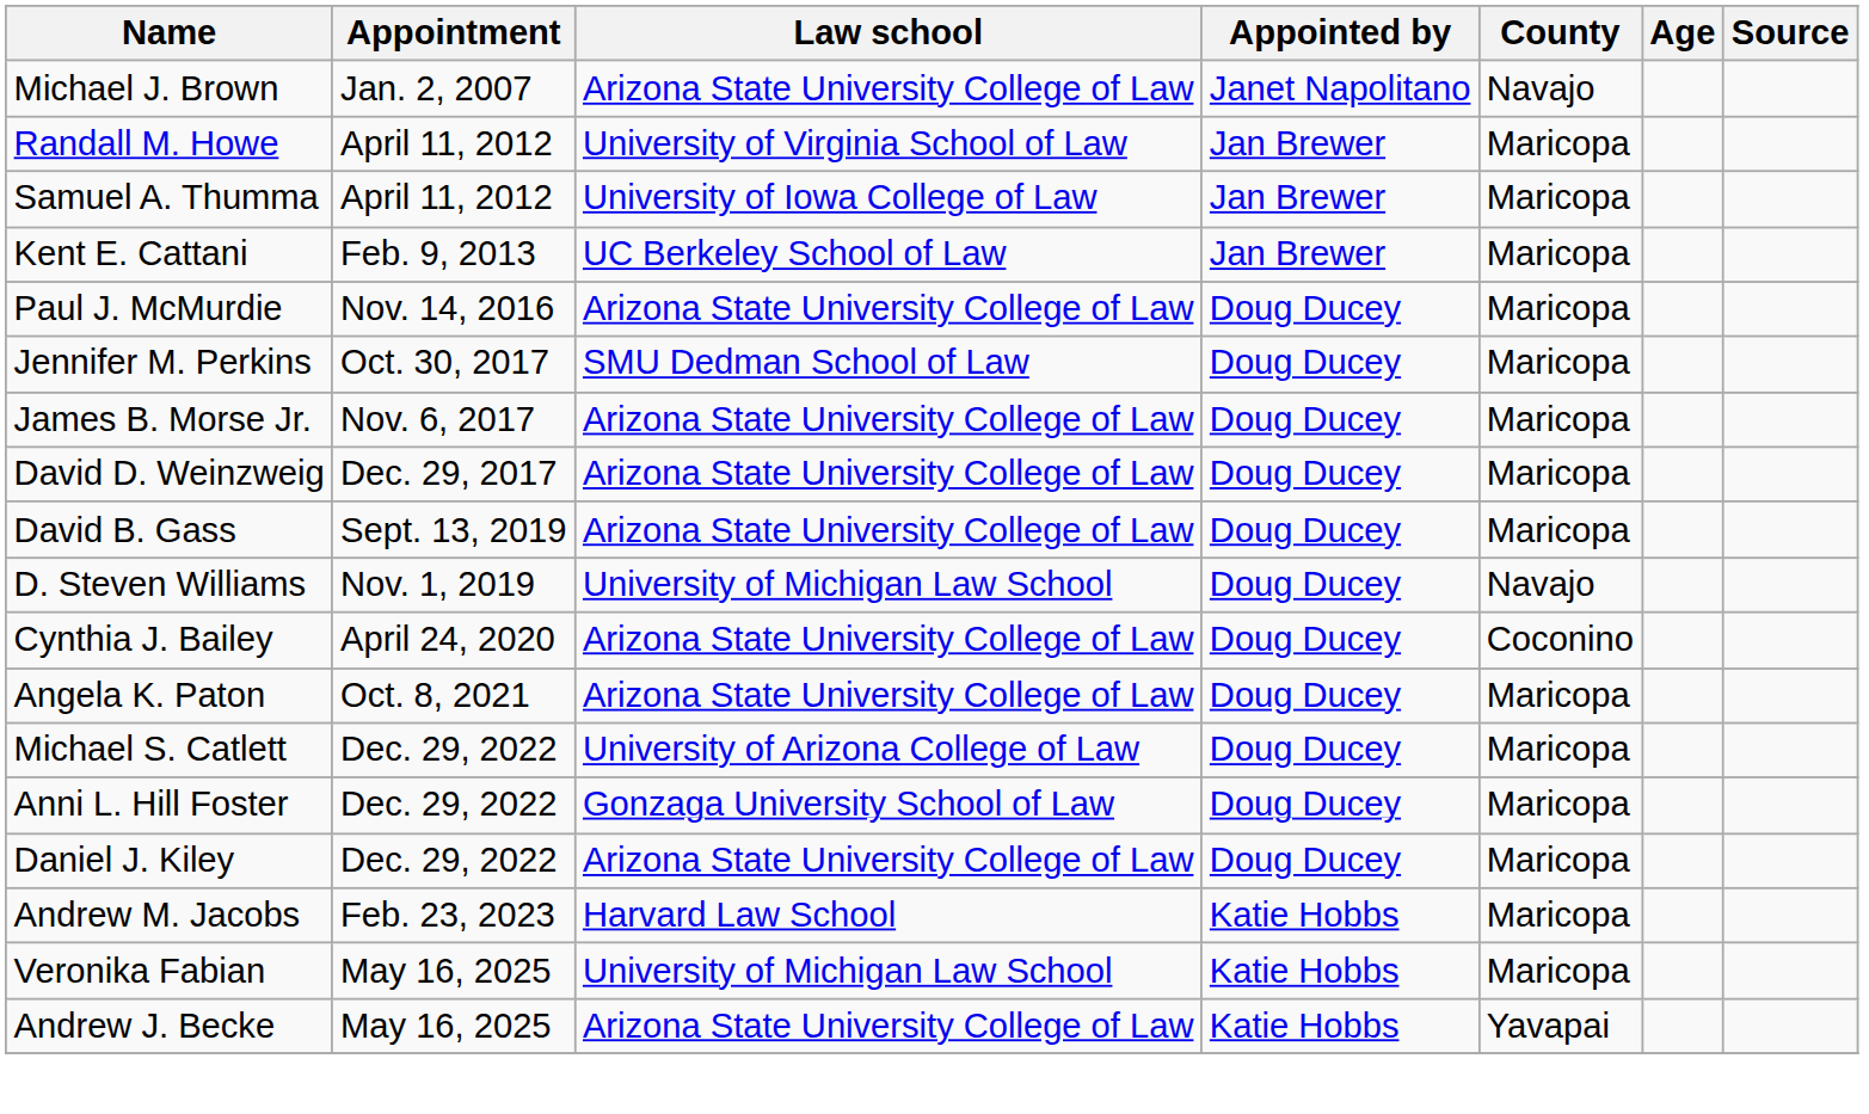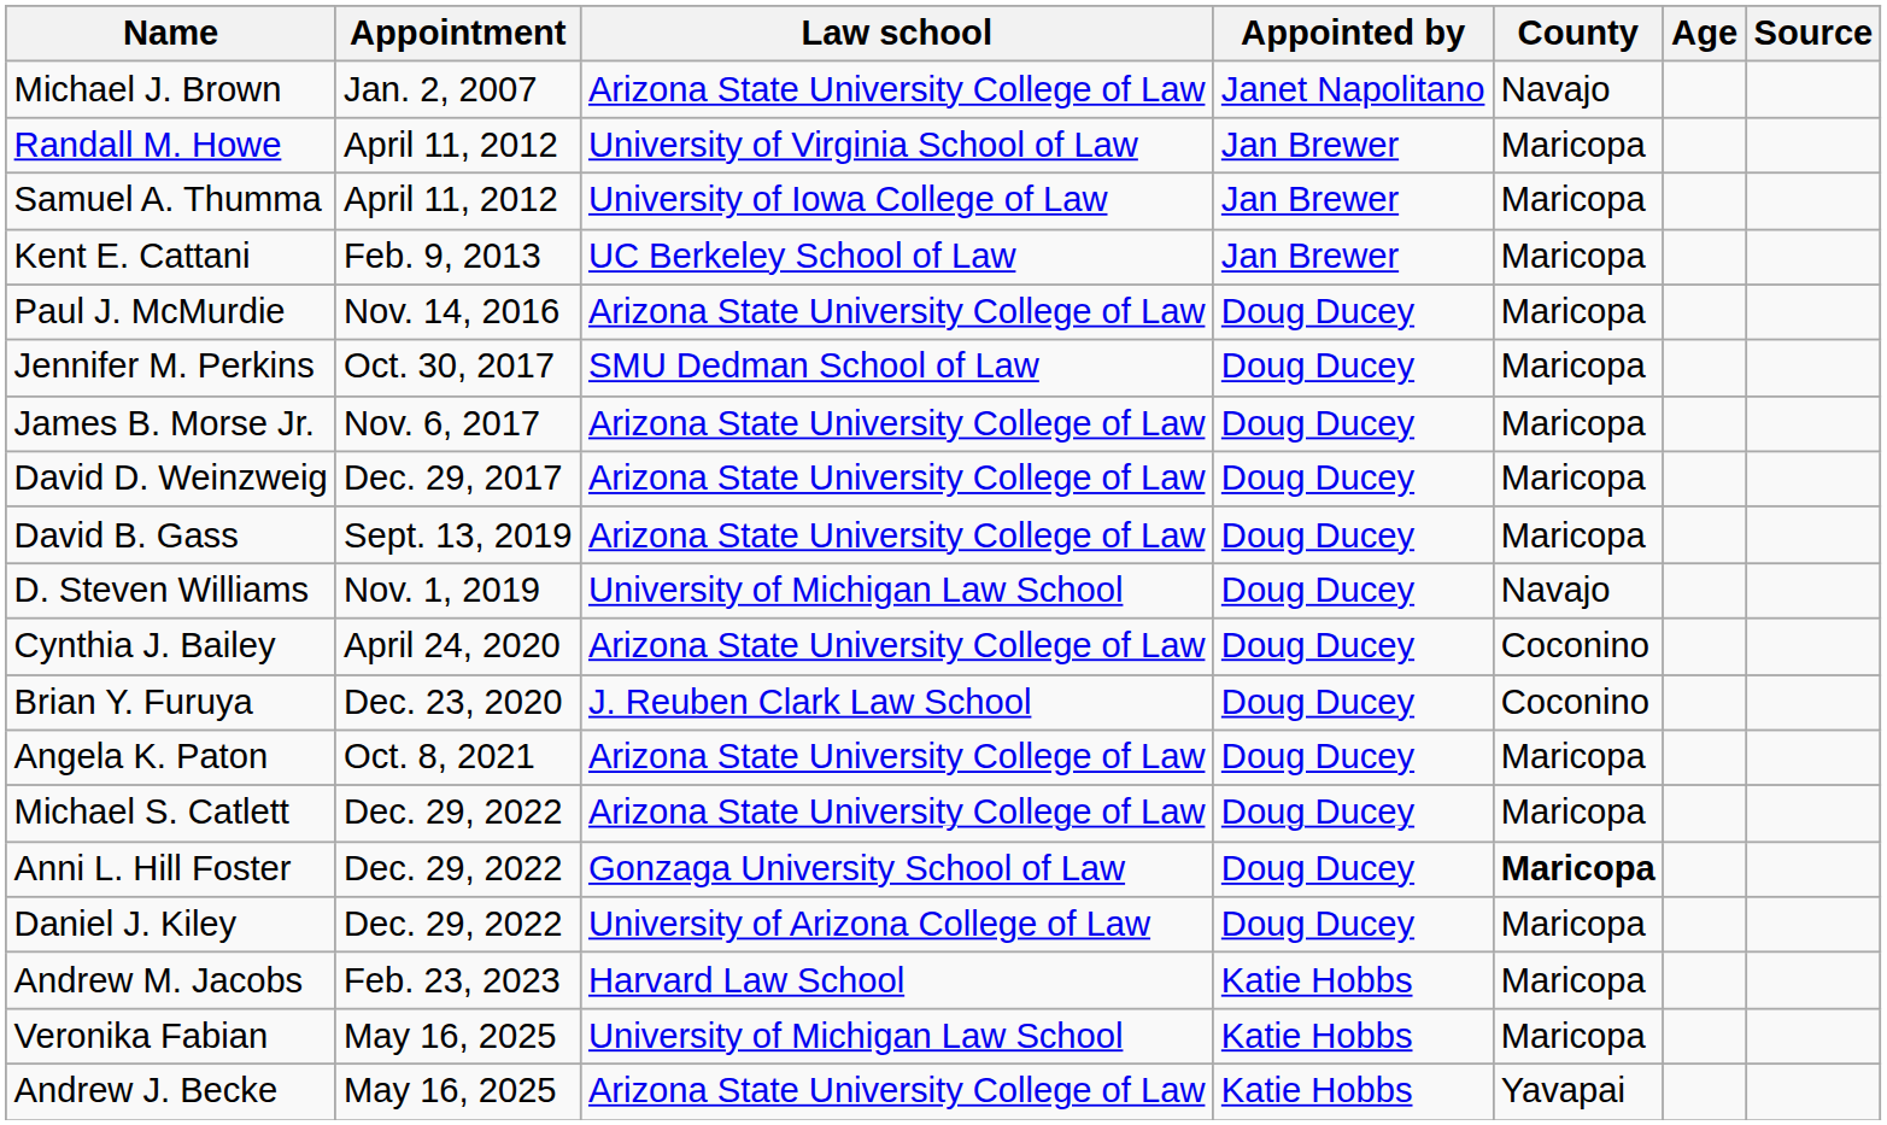+ row: Brian Y. Furuya | Dec. 23, 2020 | J. Reuben Clark Law School | Doug Ducey | Coconino
Michael S. Catlett | Law school: University of Arizona College of Law -> Arizona State University College of Law
Anni L. Hill Foster | County: normal -> bold
Daniel J. Kiley | Law school: Arizona State University College of Law -> University of Arizona College of Law
